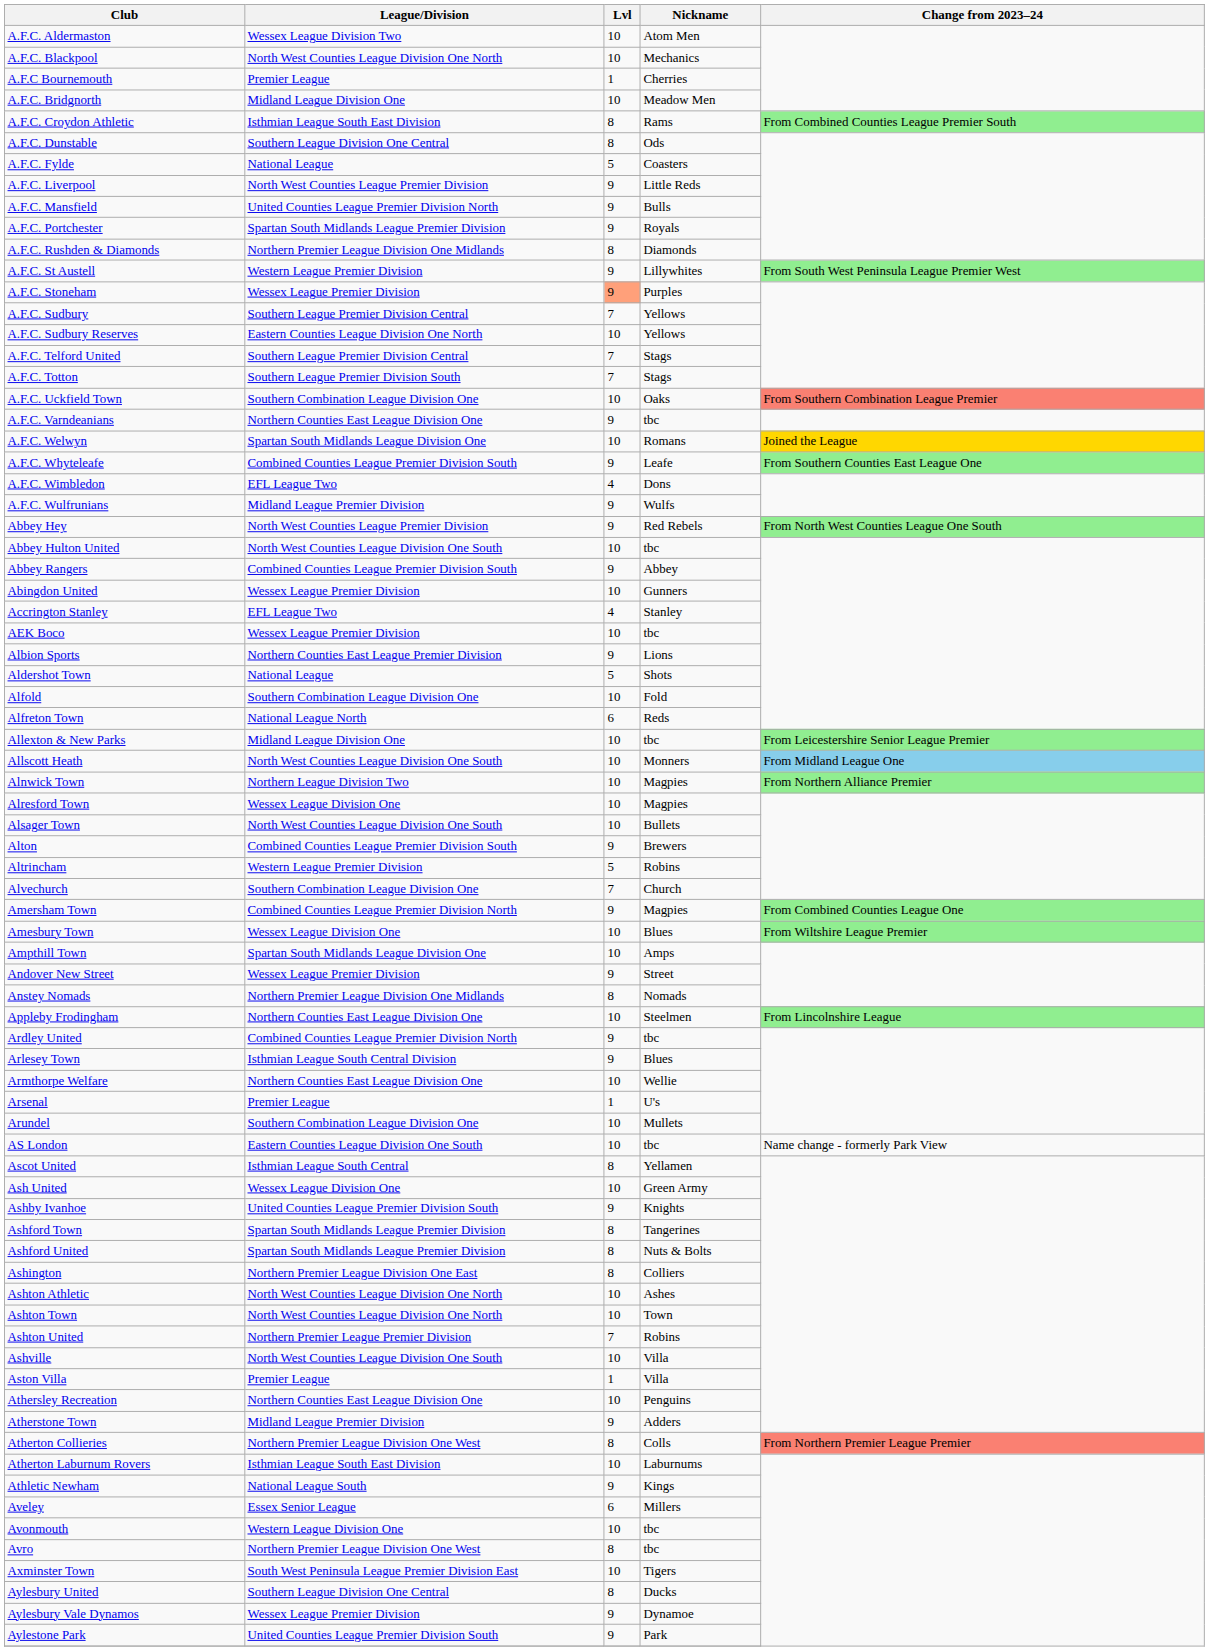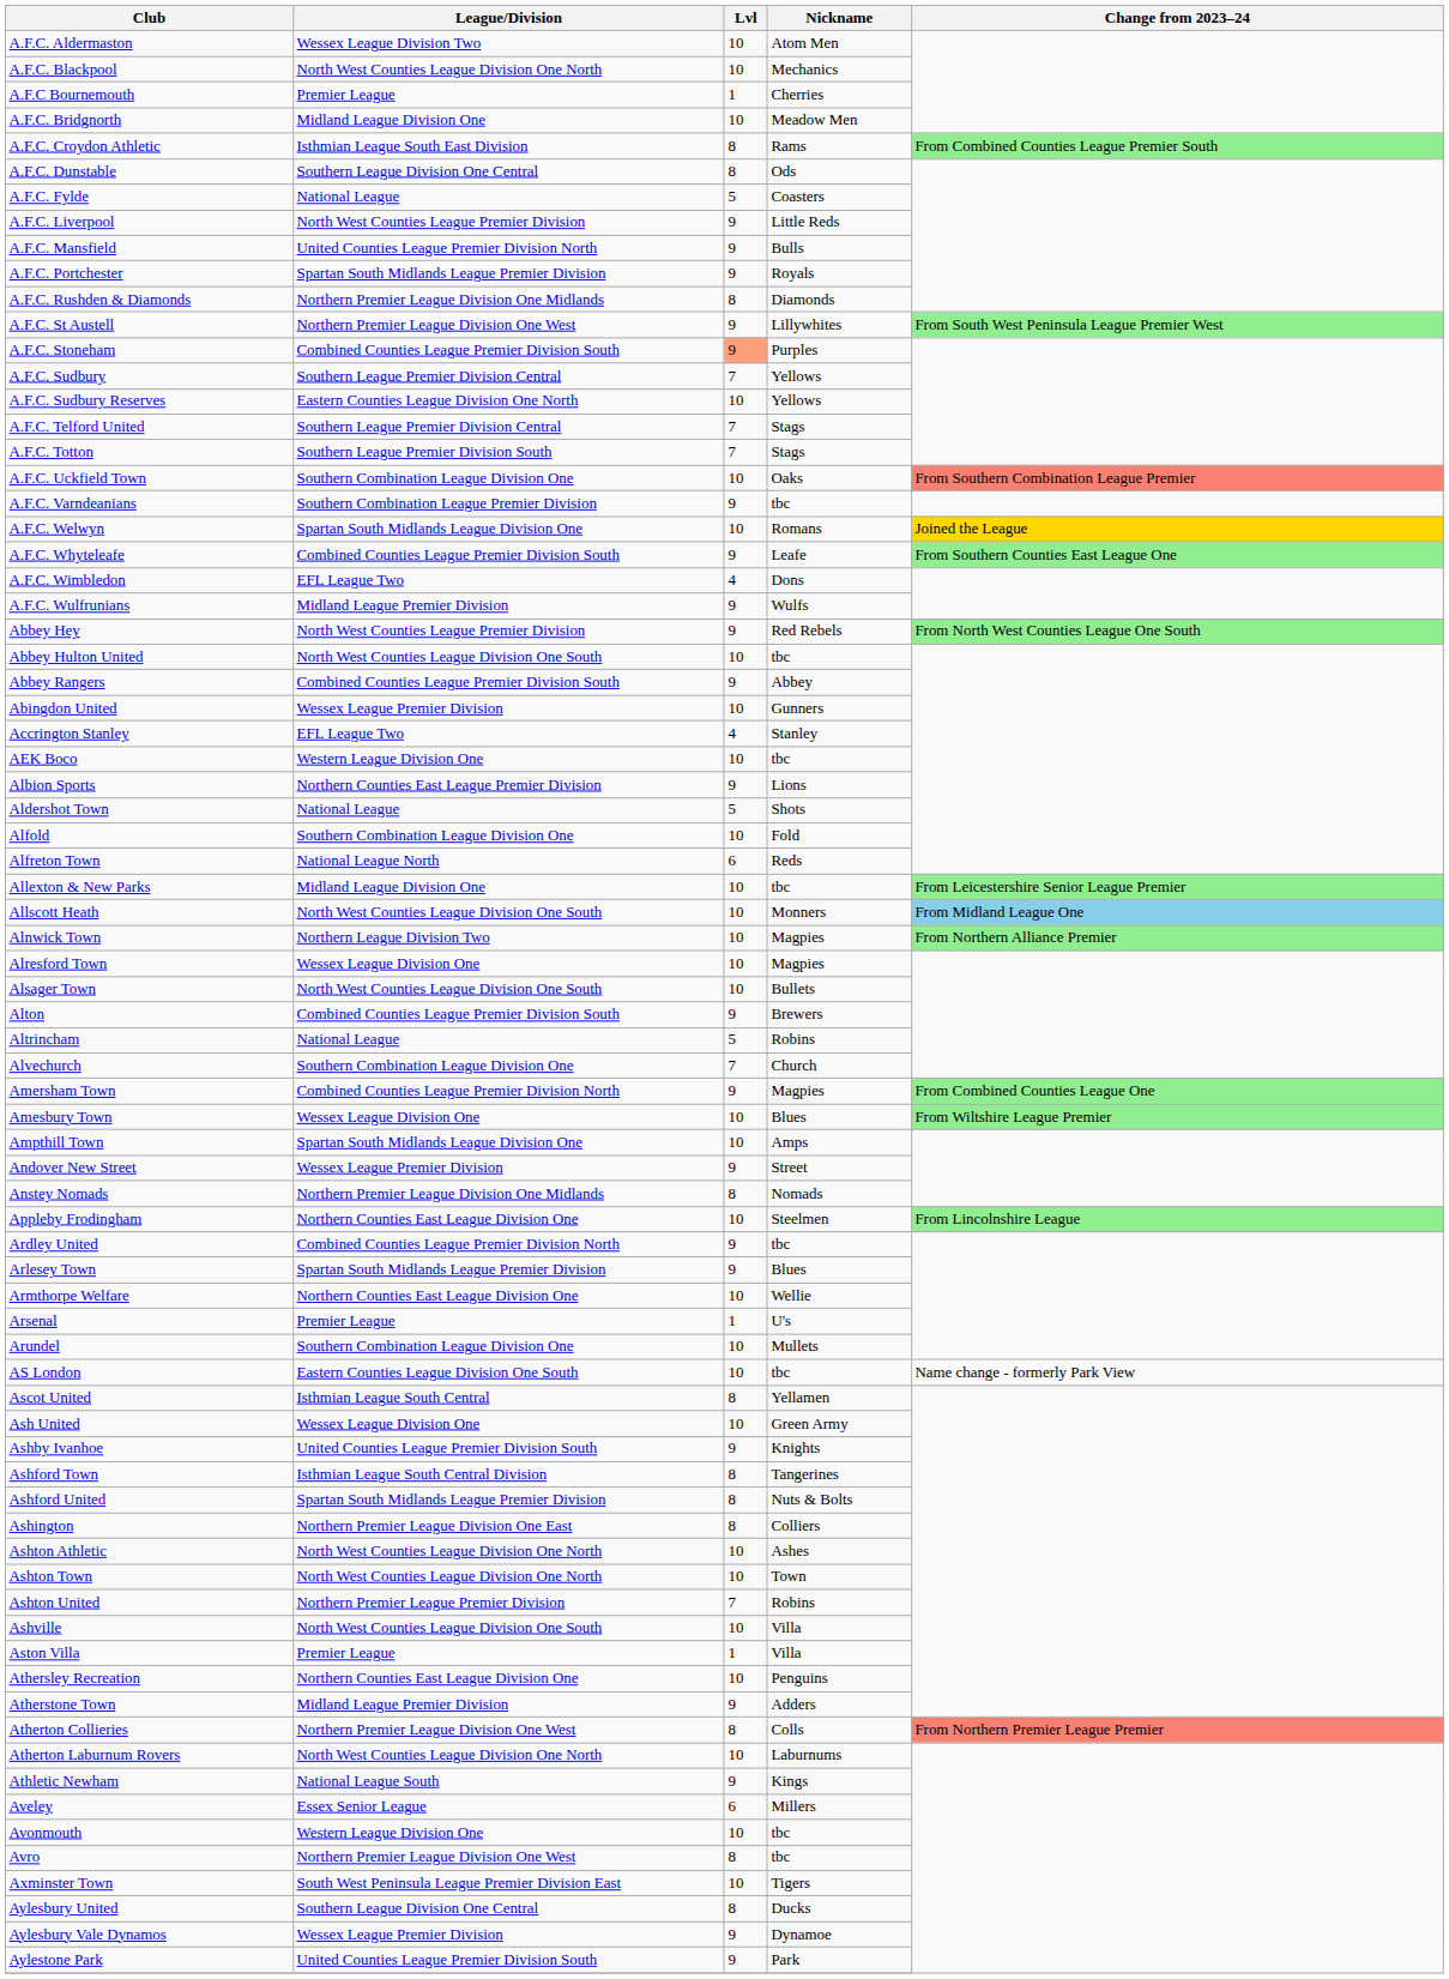A.F.C. St Austell | League/Division: Western League Premier Division -> Northern Premier League Division One West
A.F.C. Stoneham | League/Division: Wessex League Premier Division -> Combined Counties League Premier Division South
A.F.C. Varndeanians | League/Division: Northern Counties East League Division One -> Southern Combination League Premier Division
AEK Boco | League/Division: Wessex League Premier Division -> Western League Division One
Altrincham | League/Division: Western League Premier Division -> National League
Arlesey Town | League/Division: Isthmian League South Central Division -> Spartan South Midlands League Premier Division
Ashford Town | League/Division: Spartan South Midlands League Premier Division -> Isthmian League South Central Division
Atherton Laburnum Rovers | League/Division: Isthmian League South East Division -> North West Counties League Division One North
